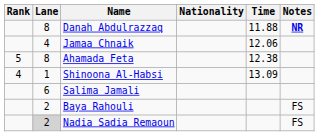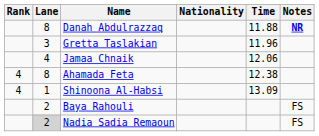+ row: 3 | Gretta Taslakian | 11.96
Ahamada Feta | Rank: 5 -> 4
- row: 6 | Salima Jamali
